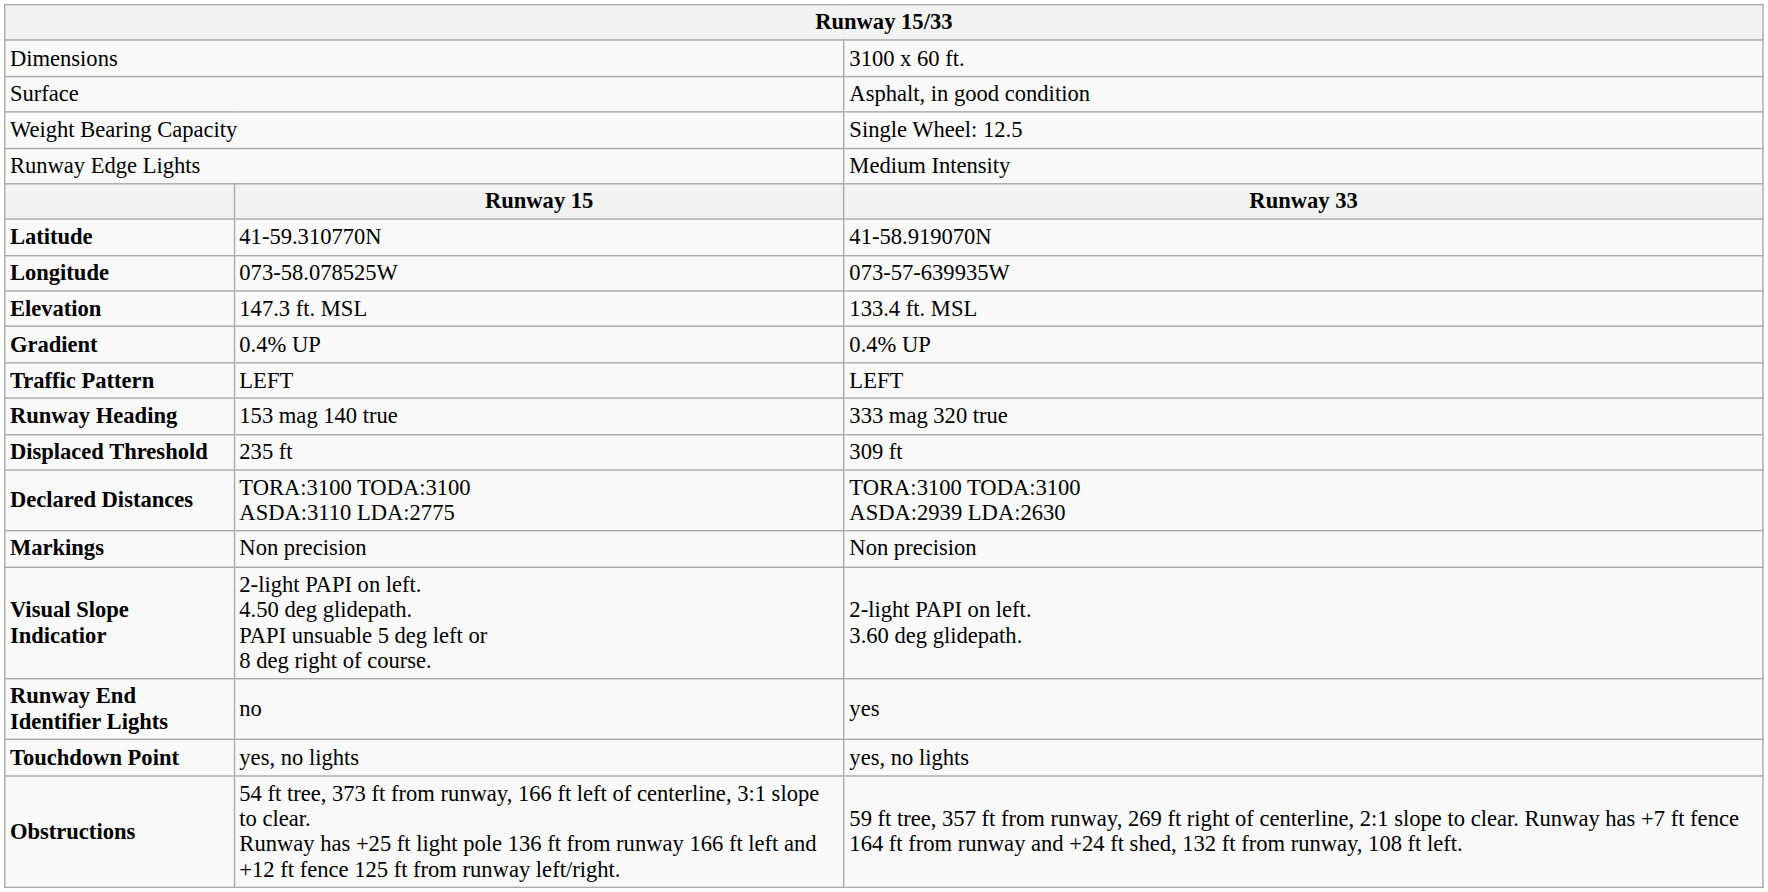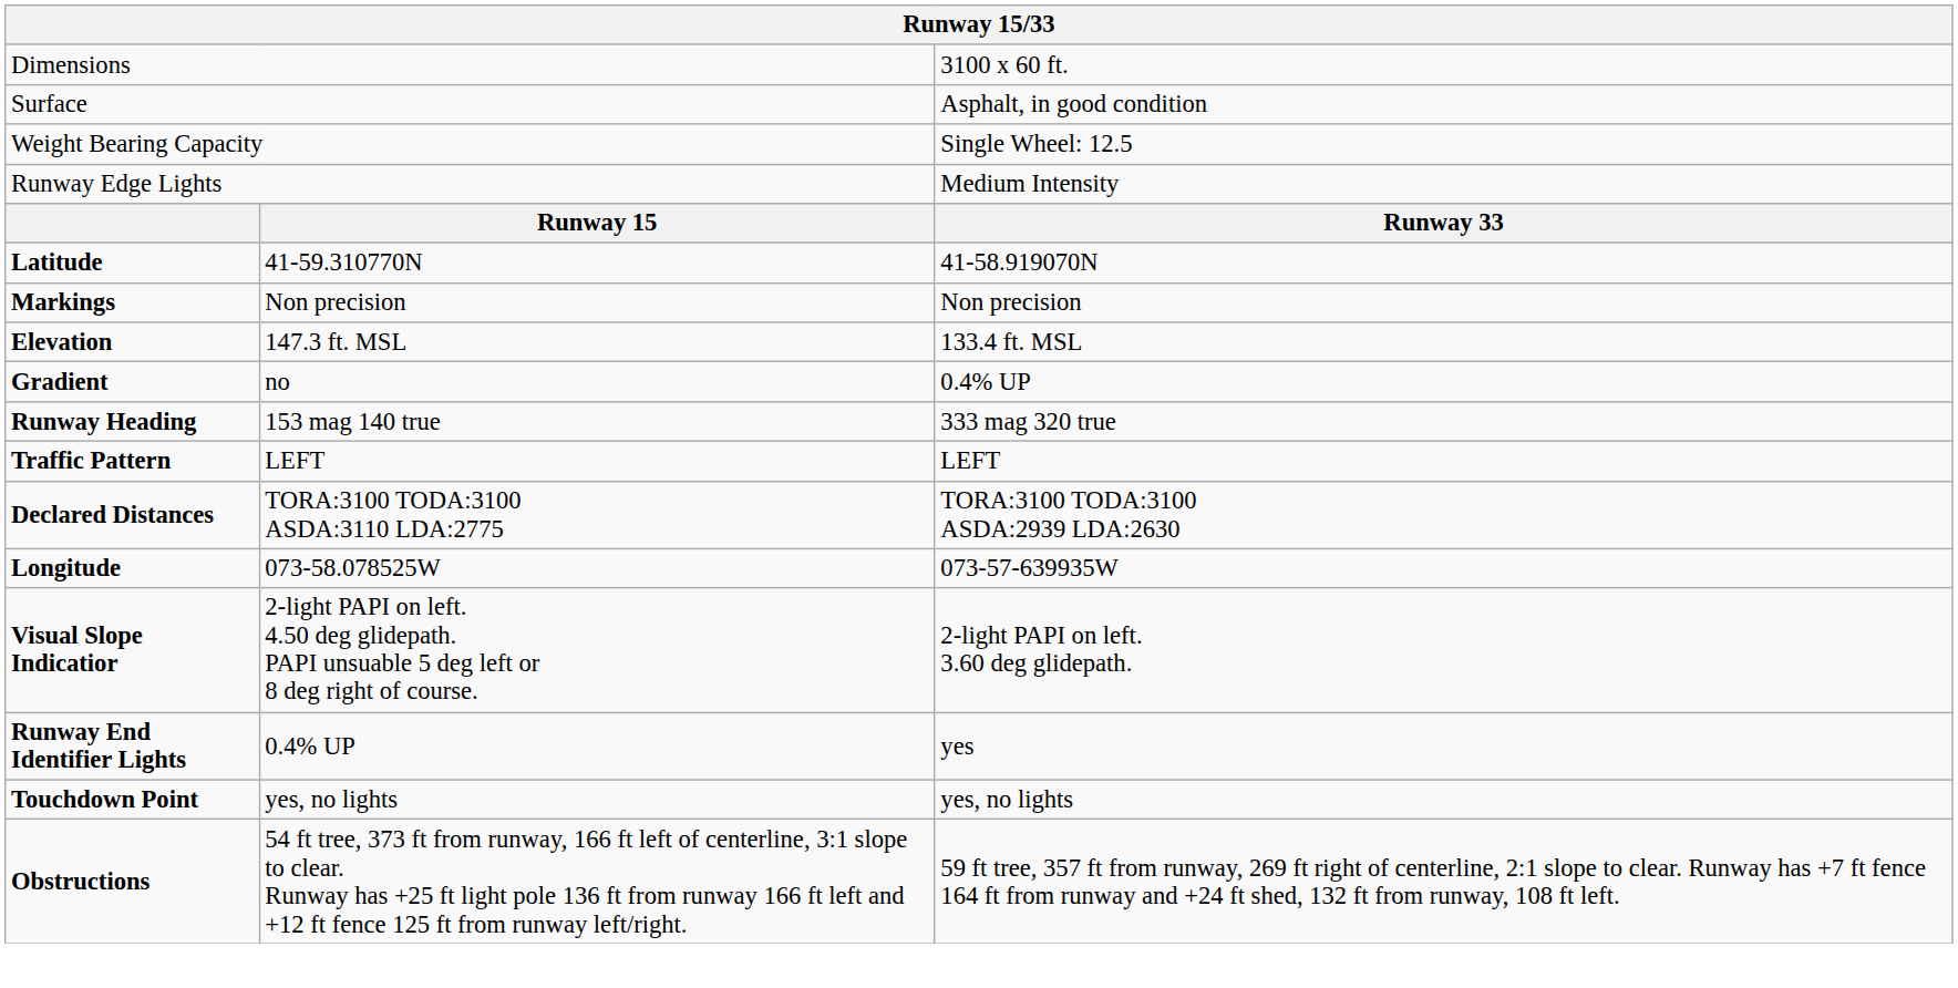rows swapped: Longitude <-> Markings
Gradient | column 2: 0.4% UP -> no
rows swapped: Traffic Pattern <-> Runway Heading
- row: Displaced Threshold | 235 ft | 309 ft
Runway End Identifier Lights | column 2: no -> 0.4% UP
